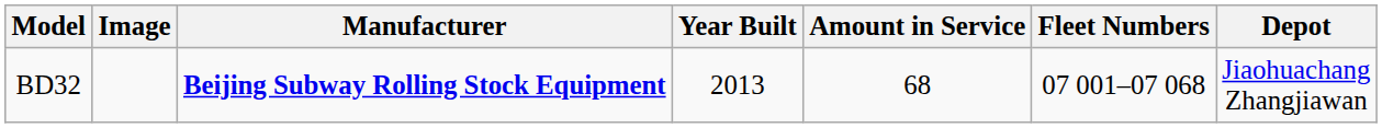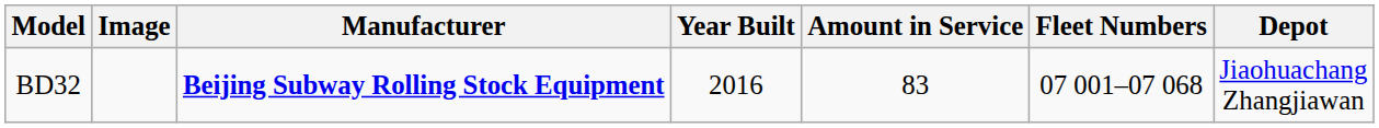BD32 | Year Built: 2013 -> 2016
BD32 | Amount in Service: 68 -> 83
